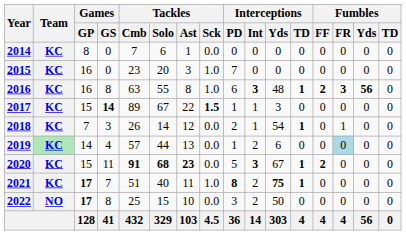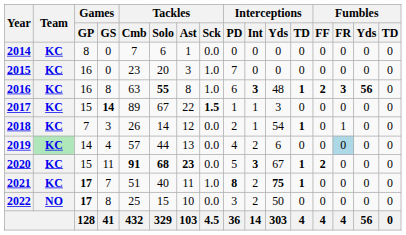2016 | Tackles / Solo: normal -> bold
2019 | Interceptions / PD: 1 -> 4
